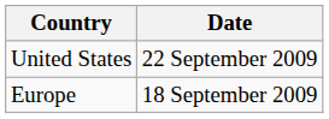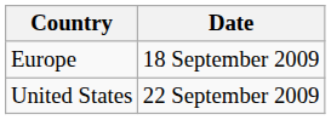rows swapped: Europe <-> United States
